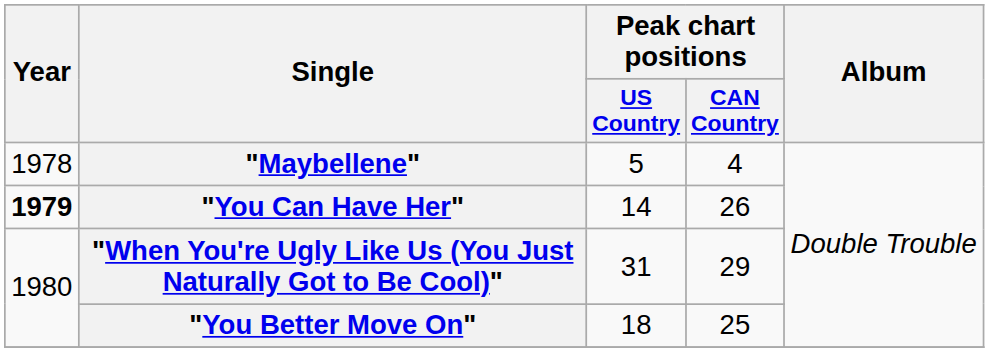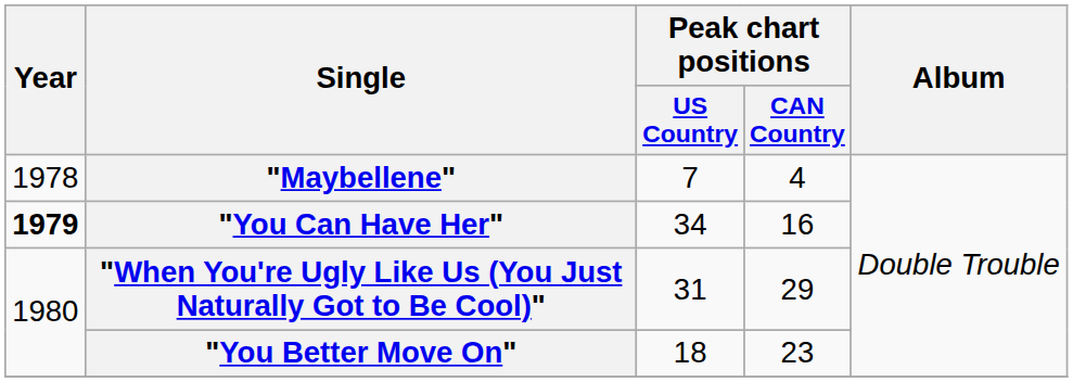"Maybellene" | Peak chart positions / US Country: 5 -> 7
"You Can Have Her" | Peak chart positions / US Country: 14 -> 34
"You Can Have Her" | Peak chart positions / CAN Country: 26 -> 16
"You Better Move On" | Peak chart positions / CAN Country: 25 -> 23
